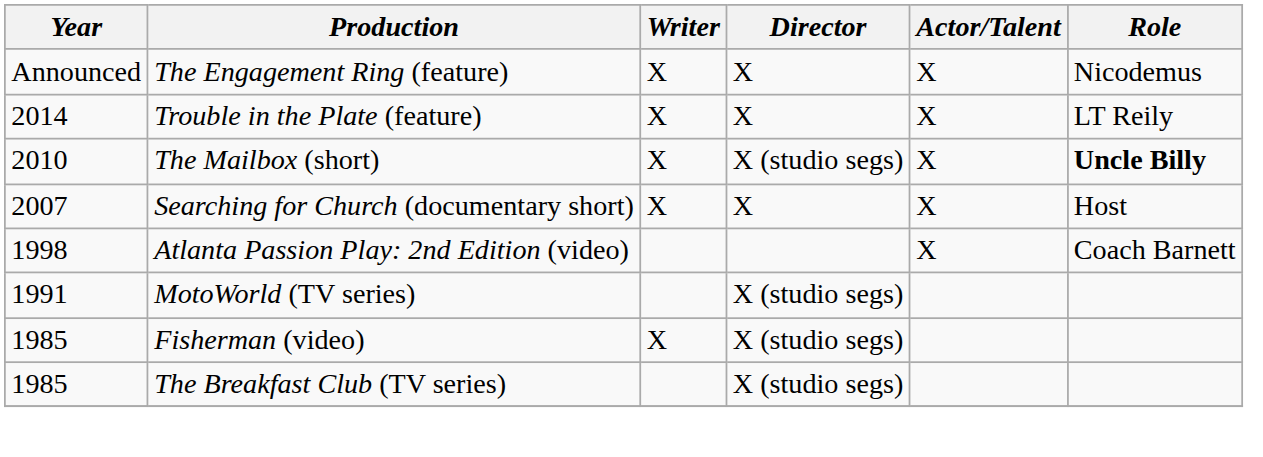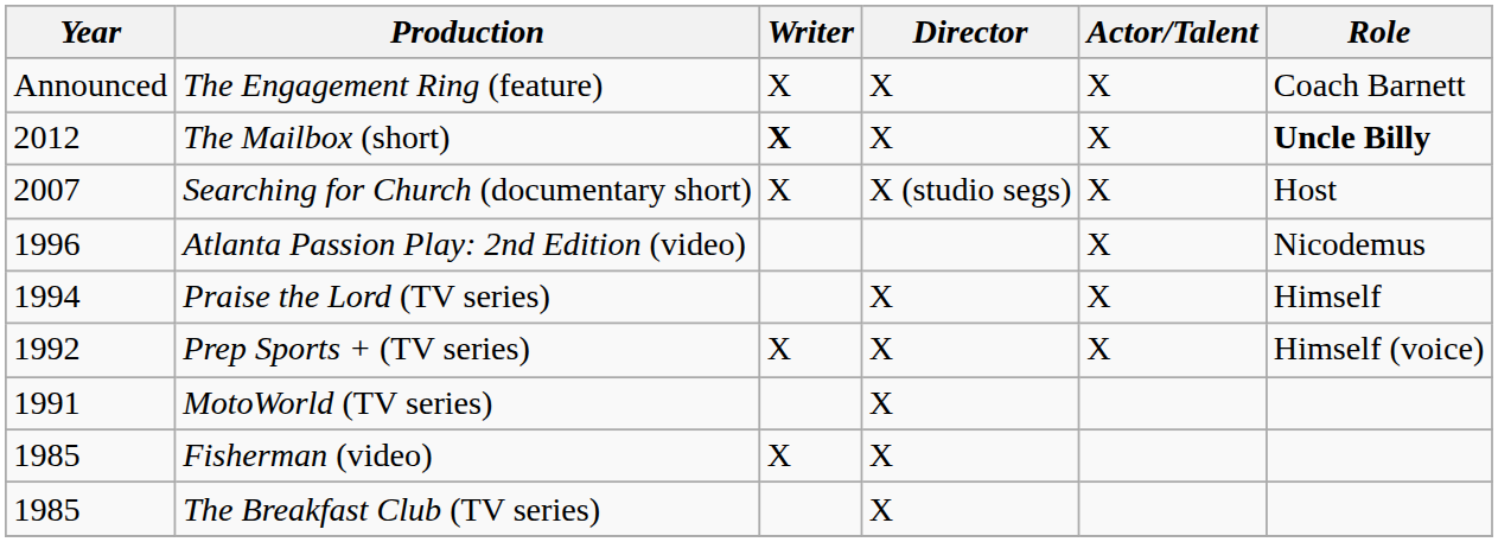The Engagement Ring (feature) | Role: Nicodemus -> Coach Barnett
- row: 2014 | Trouble in the Plate (feature) | X | X | X | LT Reily
The Mailbox (short) | Year: 2010 -> 2012
The Mailbox (short) | Writer: normal -> bold
The Mailbox (short) | Director: X (studio segs) -> X
Searching for Church (documentary short) | Director: X -> X (studio segs)
Atlanta Passion Play: 2nd Edition (video) | Year: 1998 -> 1996
Atlanta Passion Play: 2nd Edition (video) | Role: Coach Barnett -> Nicodemus
+ row: 1994 | Praise the Lord (TV series) | X | X | Himself
+ row: 1992 | Prep Sports + (TV series) | X | X | X | Himself (voice)
MotoWorld (TV series) | Director: X (studio segs) -> X
Fisherman (video) | Director: X (studio segs) -> X
The Breakfast Club (TV series) | Director: X (studio segs) -> X
